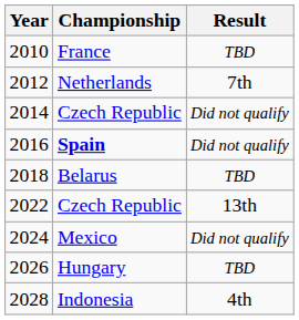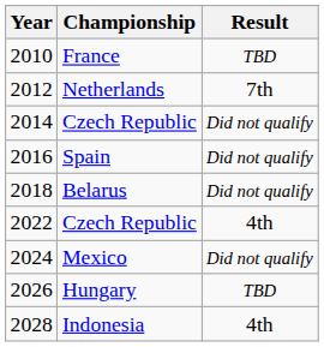2016 | Championship: bold -> normal
2018 | Result: TBD -> Did not qualify
2022 | Result: 13th -> 4th
